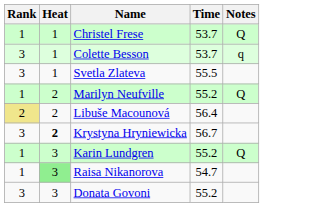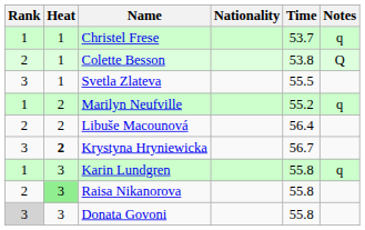+ column: Nationality
Christel Frese | Notes: Q -> q
Colette Besson | Rank: 3 -> 2
Colette Besson | Time: 53.7 -> 53.8
Colette Besson | Notes: q -> Q
Marilyn Neufville | Notes: Q -> q
Libuše Macounová | Rank: khaki background -> no background
Karin Lundgren | Time: 55.2 -> 55.8
Karin Lundgren | Notes: Q -> q
Raisa Nikanorova | Rank: 1 -> 2
Raisa Nikanorova | Time: 54.7 -> 55.8
Donata Govoni | Rank: no background -> lightgrey background
Donata Govoni | Time: 55.2 -> 55.8
